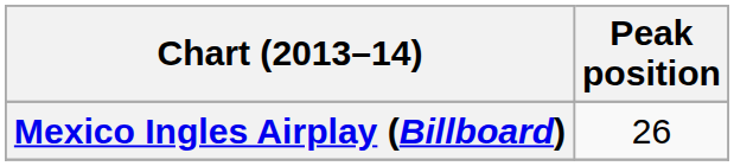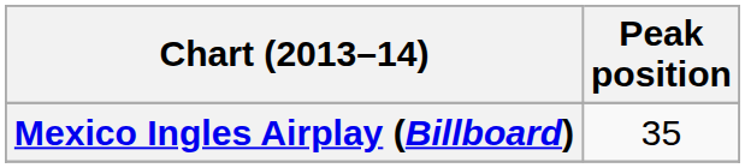Mexico Ingles Airplay (Billboard) | Peak position: 26 -> 35
